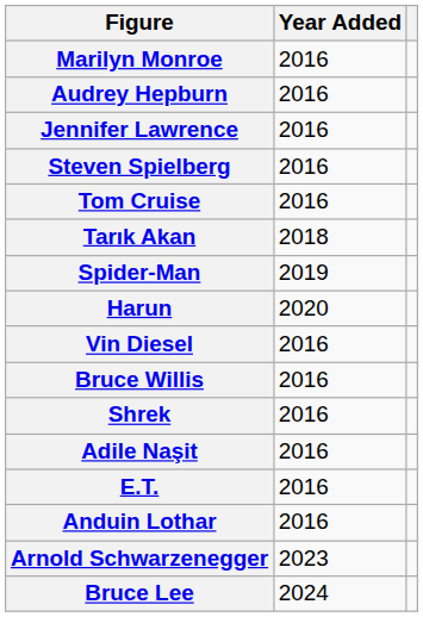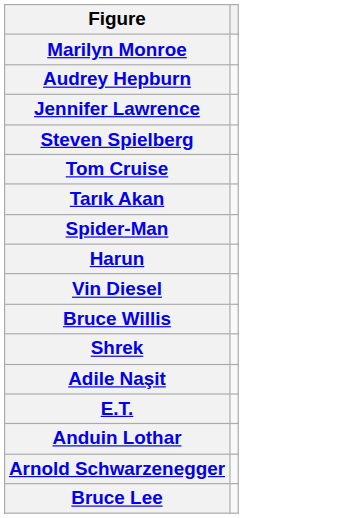- column: Year Added | 2016 | 2016 | 2016 | 2016 | 2016 | 2018 | 2019 | 2020 | 2016 | 2016 | 2016 | 2016 | 2016 | 2016 | 2023 | 2024
